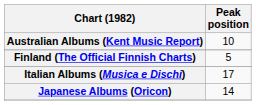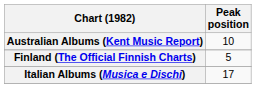- row: Japanese Albums (Oricon) | 14
